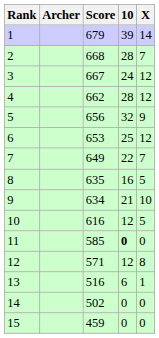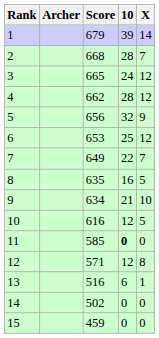3 | Score: 667 -> 665
